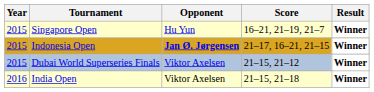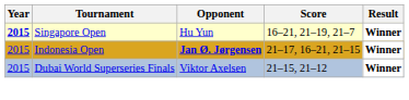Singapore Open | Year: normal -> bold
- row: 2016 | India Open | Viktor Axelsen | 21–15, 21–18 | Winner
